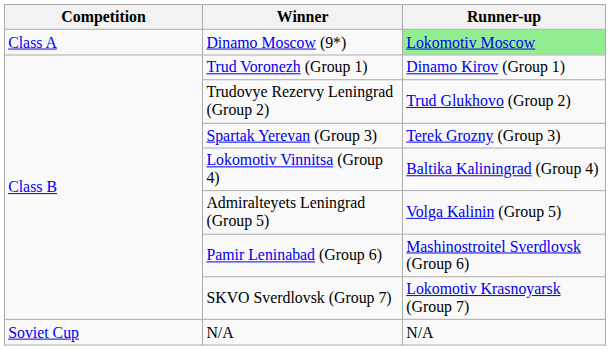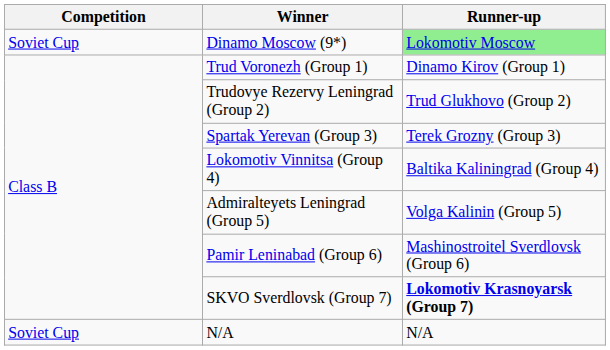Dinamo Moscow (9*) | Competition: Class A -> Soviet Cup
SKVO Sverdlovsk (Group 7) | Runner-up: normal -> bold
